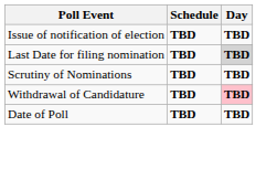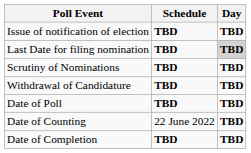Withdrawal of Candidature | Day: pink background -> no background
+ row: Date of Counting | 22 June 2022 | TBD
+ row: Date of Completion | TBD | TBD
